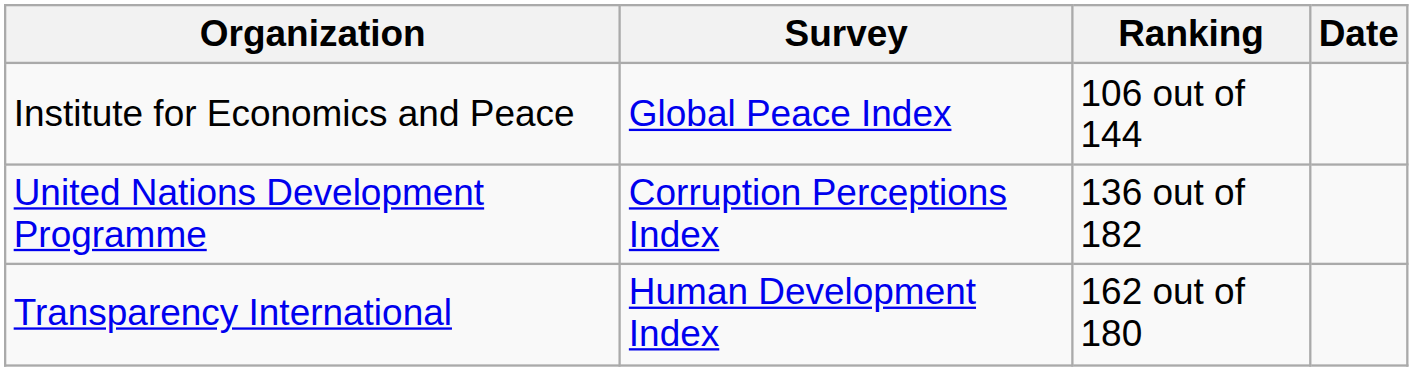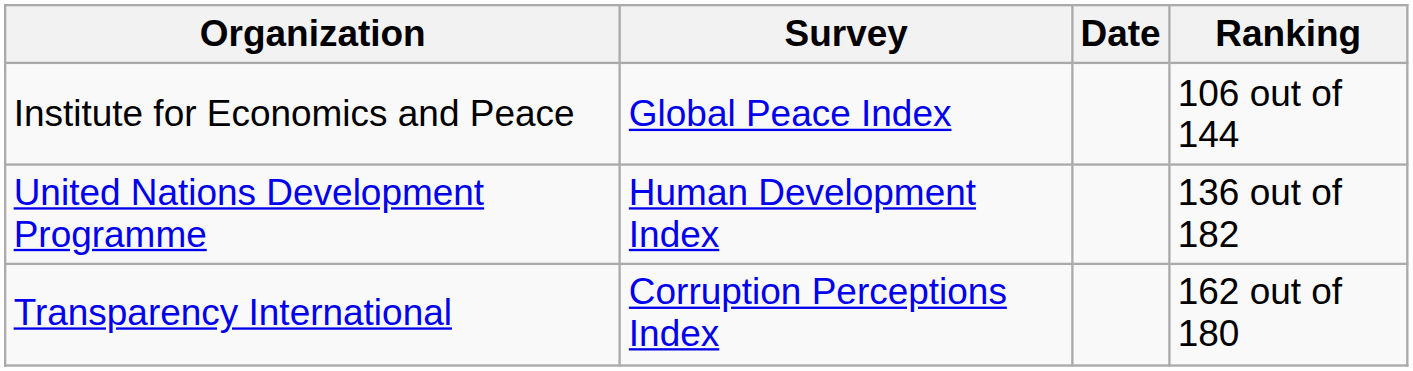columns swapped: Ranking <-> Date
United Nations Development Programme | Survey: Corruption Perceptions Index -> Human Development Index
Transparency International | Survey: Human Development Index -> Corruption Perceptions Index
